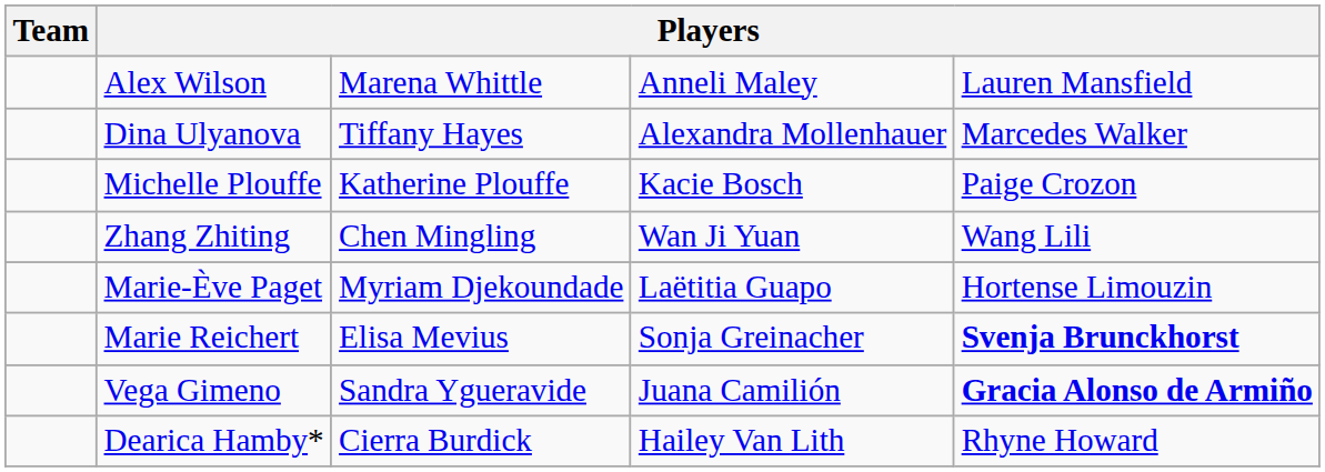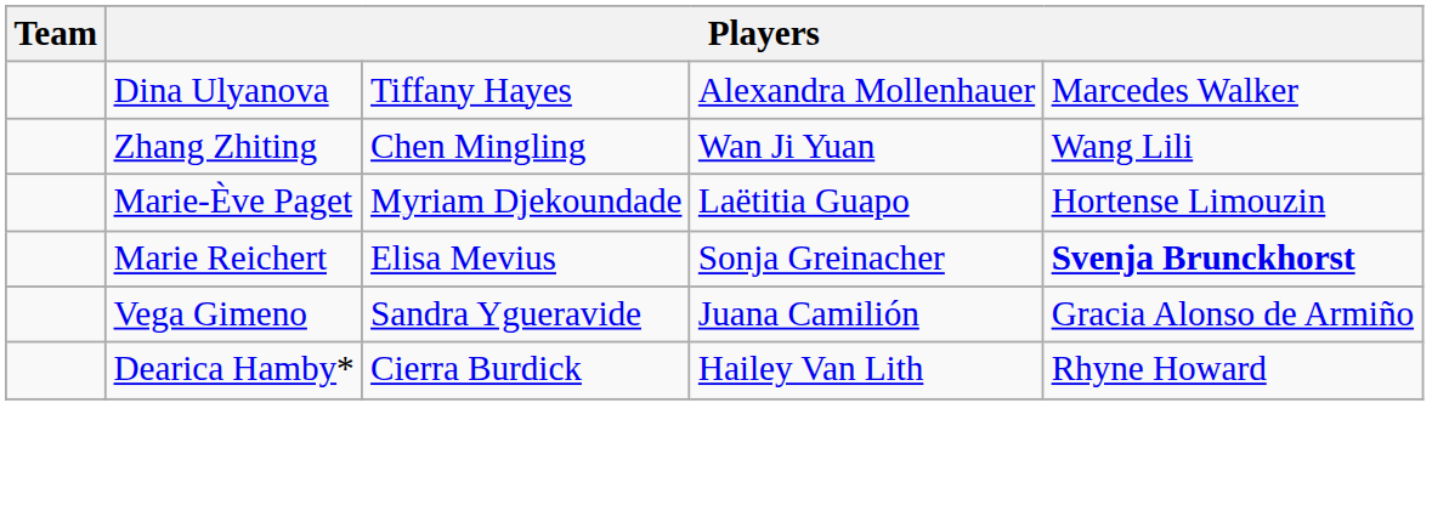- row: Alex Wilson | Marena Whittle | Anneli Maley | Lauren Mansfield
- row: Michelle Plouffe | Katherine Plouffe | Kacie Bosch | Paige Crozon
Vega Gimeno | column 5: bold -> normal
